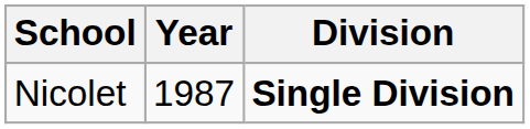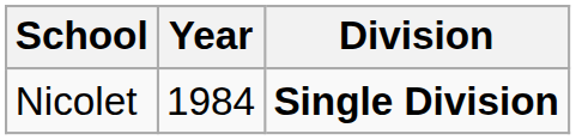Nicolet | Year: 1987 -> 1984
